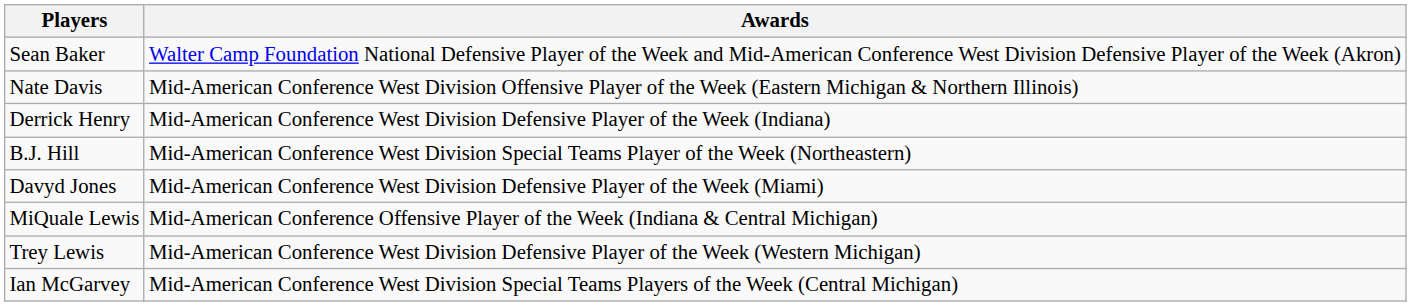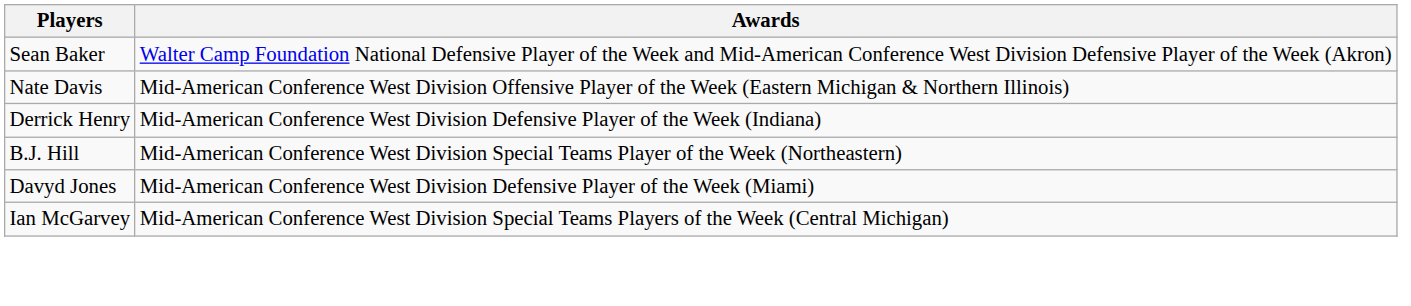- row: MiQuale Lewis | Mid-American Conference Offensive Player of the Week (Indiana & Central Michigan)
- row: Trey Lewis | Mid-American Conference West Division Defensive Player of the Week (Western Michigan)
